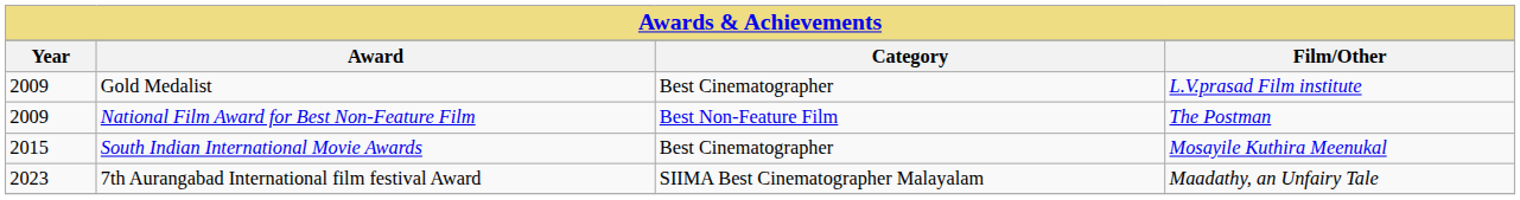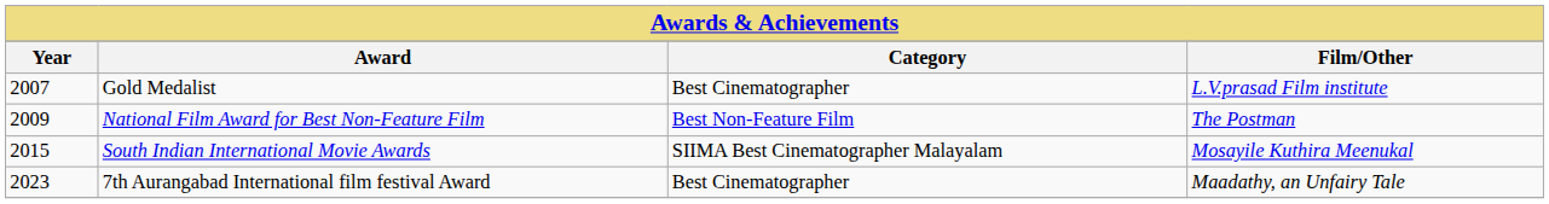Gold Medalist | Year: 2009 -> 2007
South Indian International Movie Awards | Category: Best Cinematographer -> SIIMA Best Cinematographer Malayalam
7th Aurangabad International film festival Award | Category: SIIMA Best Cinematographer Malayalam -> Best Cinematographer
